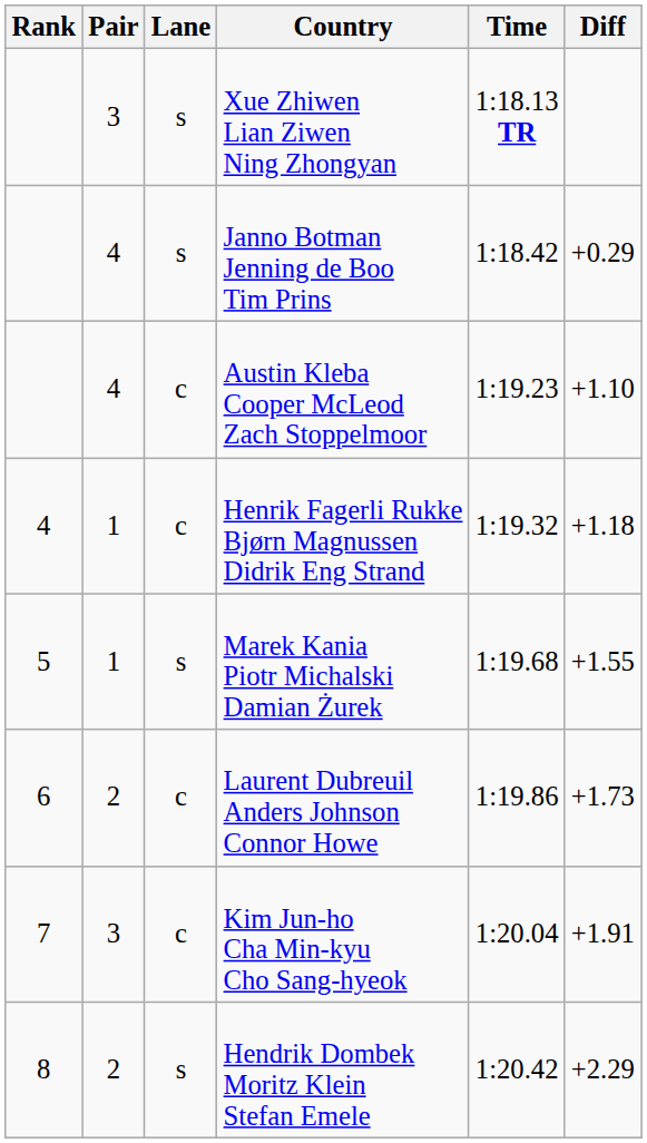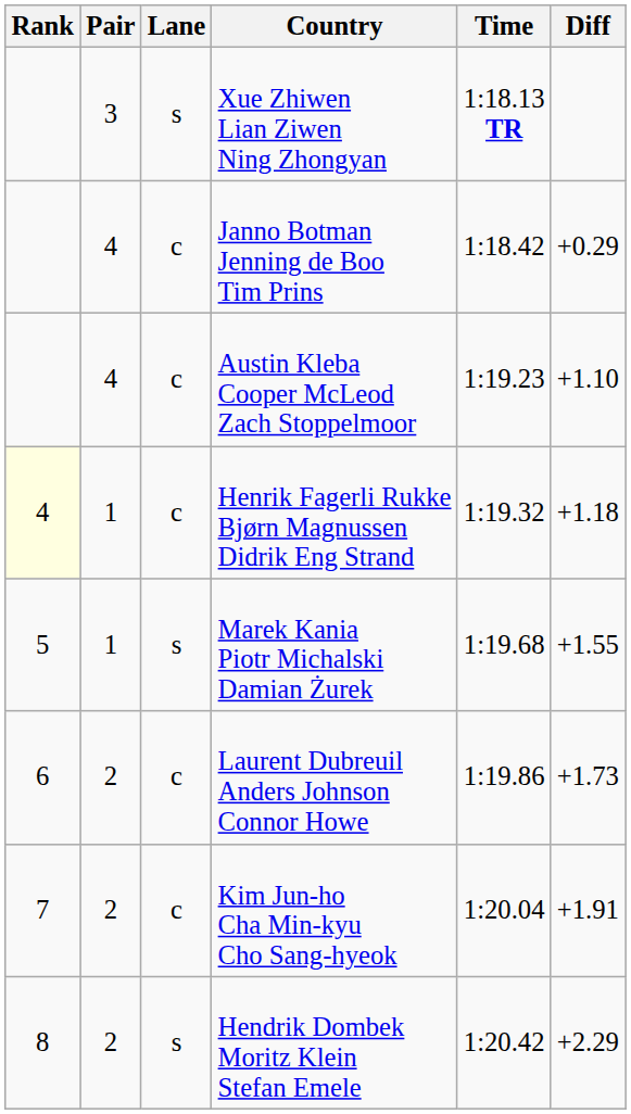Janno Botman Jenning de Boo Tim Prins | Lane: s -> c
Henrik Fagerli Rukke Bjørn Magnussen Didrik Eng Strand | Rank: no background -> lightyellow background
Kim Jun-ho Cha Min-kyu Cho Sang-hyeok | Pair: 3 -> 2
